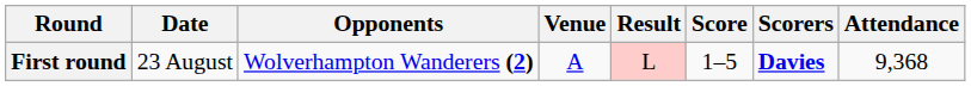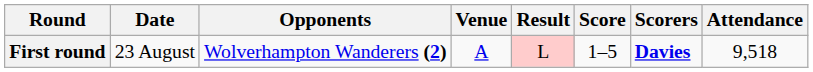First round | Attendance: 9,368 -> 9,518
